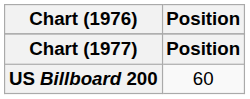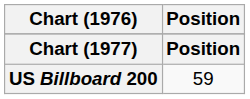US Billboard 200 | Position: 60 -> 59
